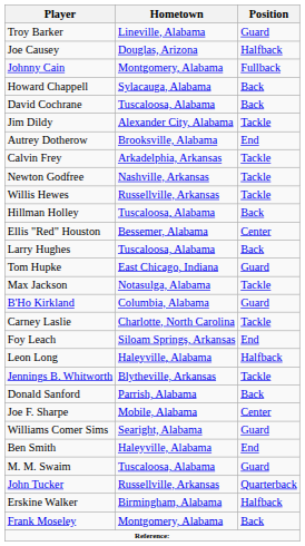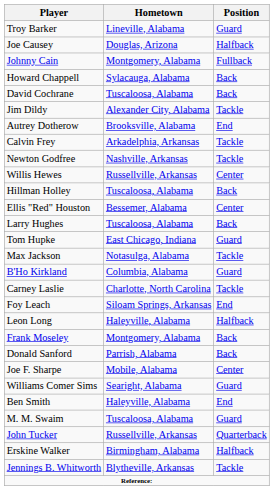Willis Hewes | Position: Tackle -> Center
rows swapped: Frank Moseley <-> Jennings B. Whitworth
